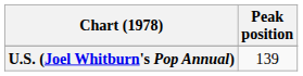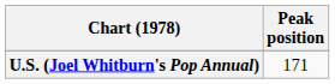U.S. (Joel Whitburn's Pop Annual) | Peak position: 139 -> 171
